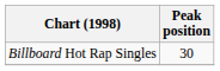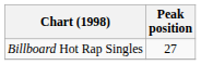Billboard Hot Rap Singles | Peak position: 30 -> 27
